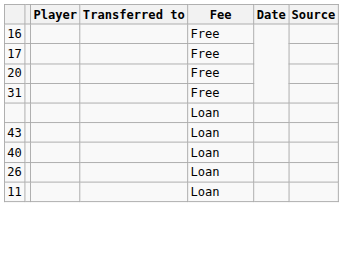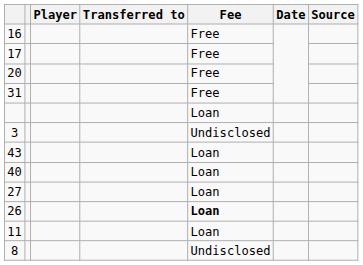+ row: 3 | Undisclosed
+ row: 27 | Loan
26 | Fee: normal -> bold
+ row: 8 | Undisclosed
